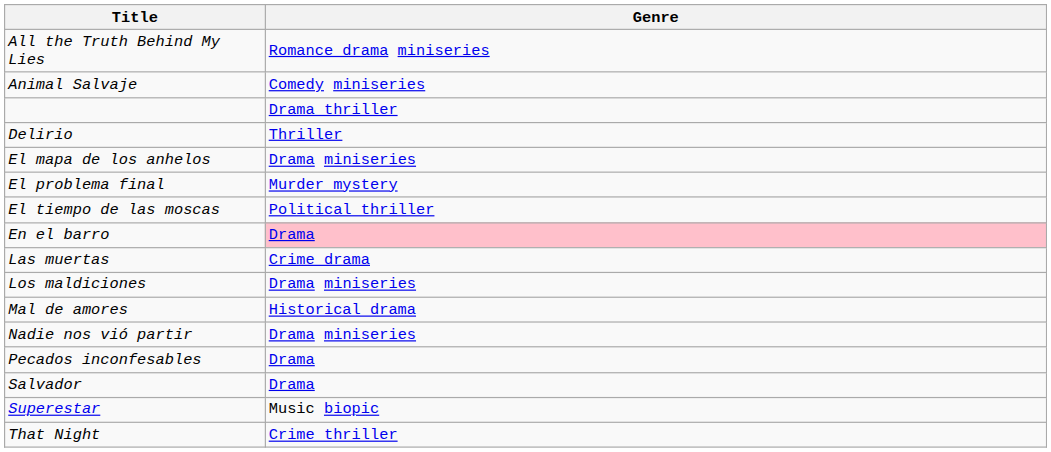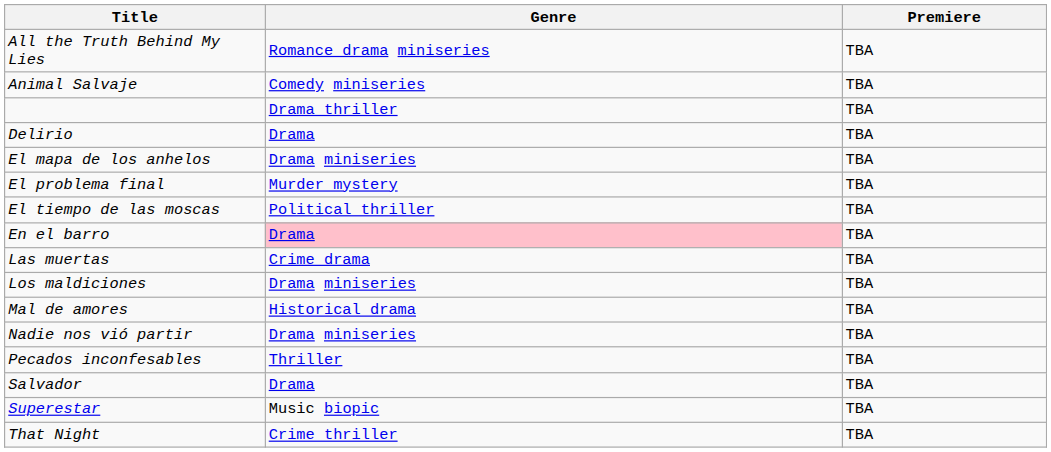+ column: Premiere | TBA | TBA | TBA | TBA | TBA | TBA | TBA | TBA | TBA | TBA | TBA | TBA | TBA | TBA | TBA | TBA
Delirio | Genre: Thriller -> Drama
Pecados inconfesables | Genre: Drama -> Thriller
